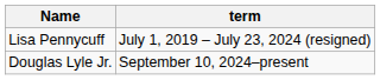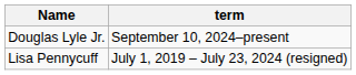rows swapped: Lisa Pennycuff <-> Douglas Lyle Jr.
